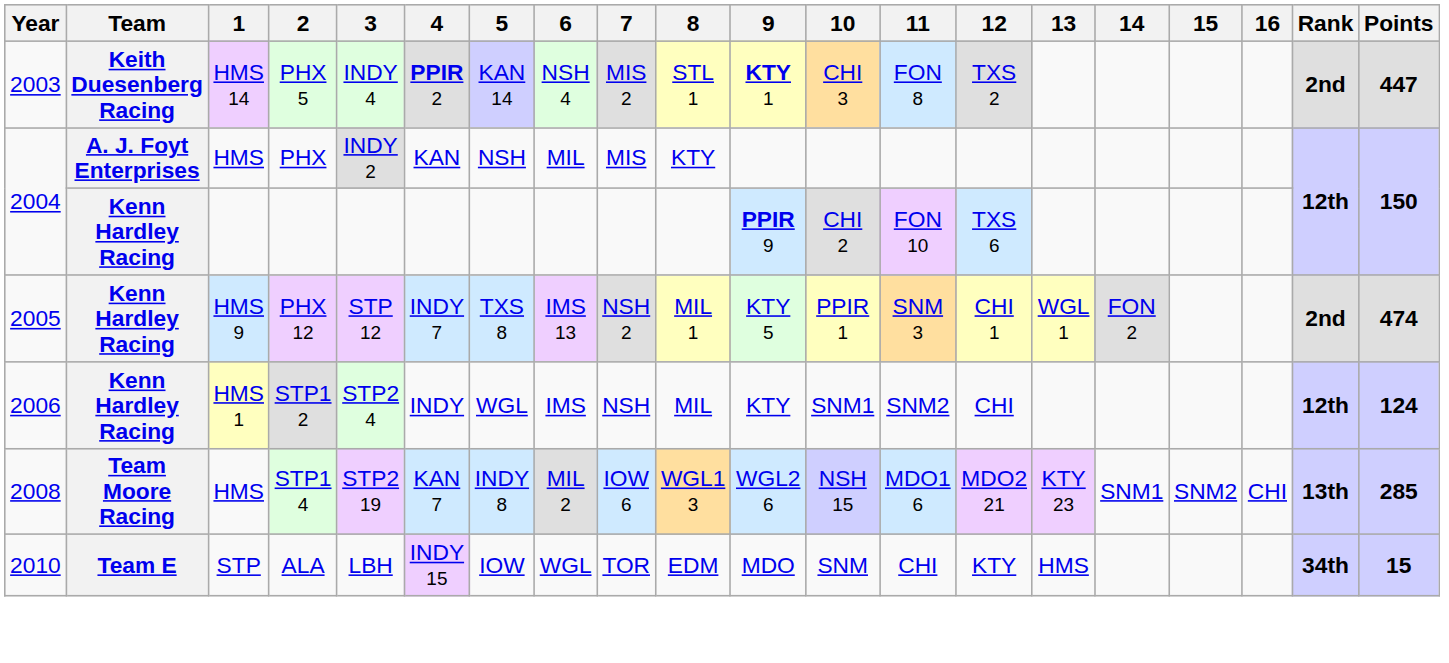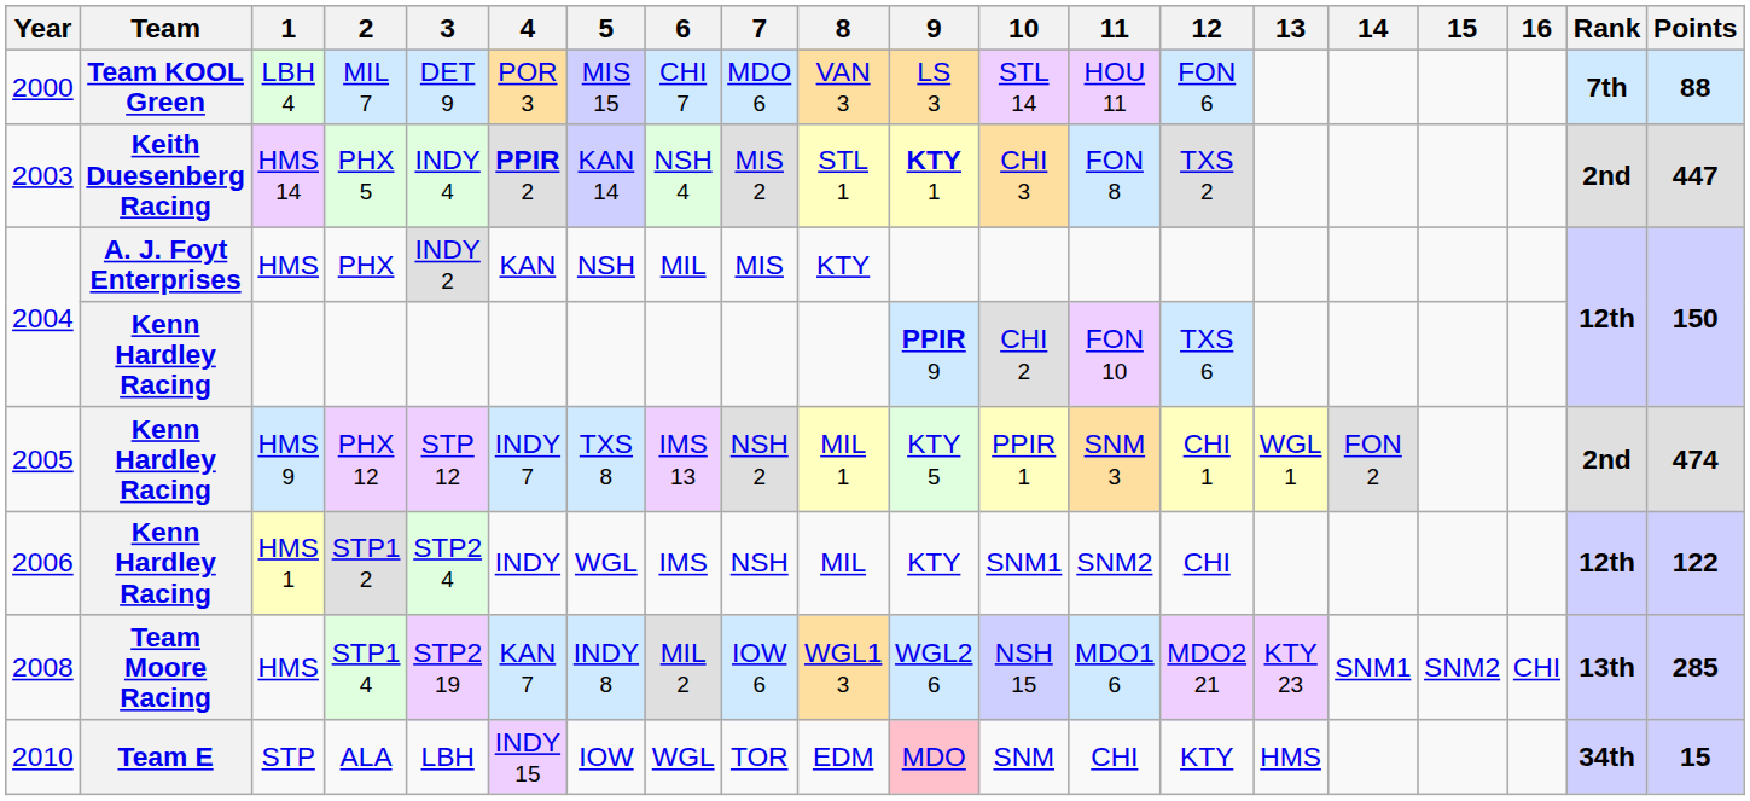+ row: 2000 | Team KOOL Green | LBH 4 | MIL 7 | DET 9 | POR 3 | MIS 15 | CHI 7 | MDO 6 | VAN 3 | LS 3 | STL 14 | HOU 11 | FON 6 | 7th | 88
STP1 2 | Points: 124 -> 122
ALA | 9: no background -> pink background
